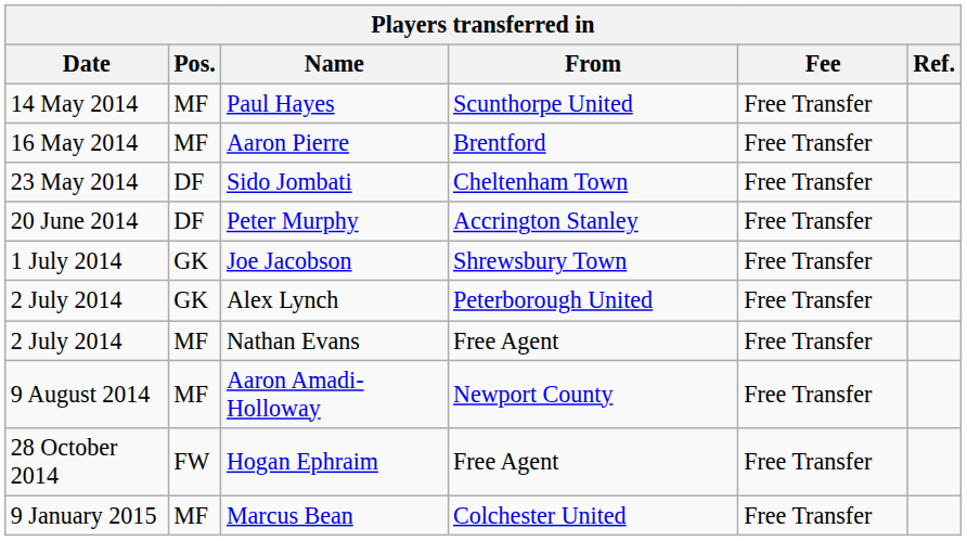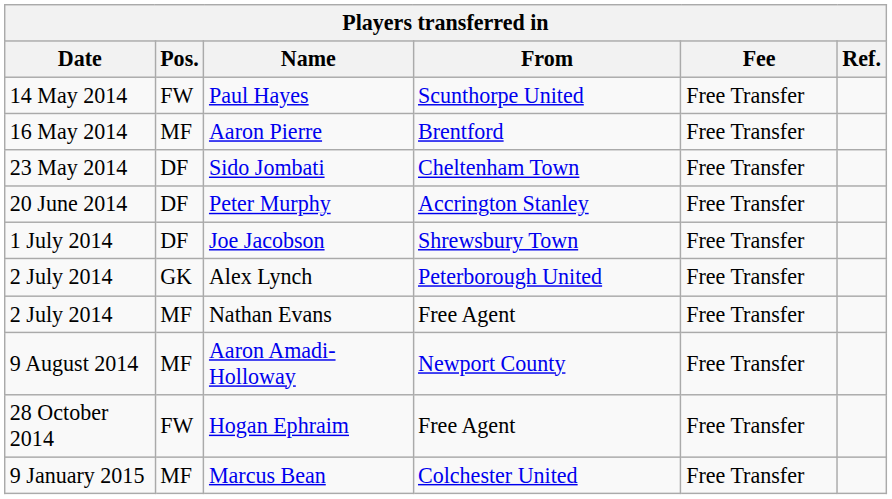Paul Hayes | Pos.: MF -> FW
Joe Jacobson | Pos.: GK -> DF
